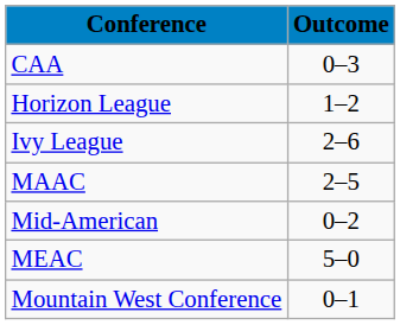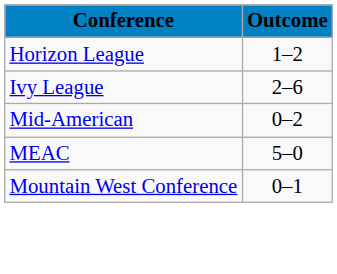- row: CAA | 0–3
- row: MAAC | 2–5
